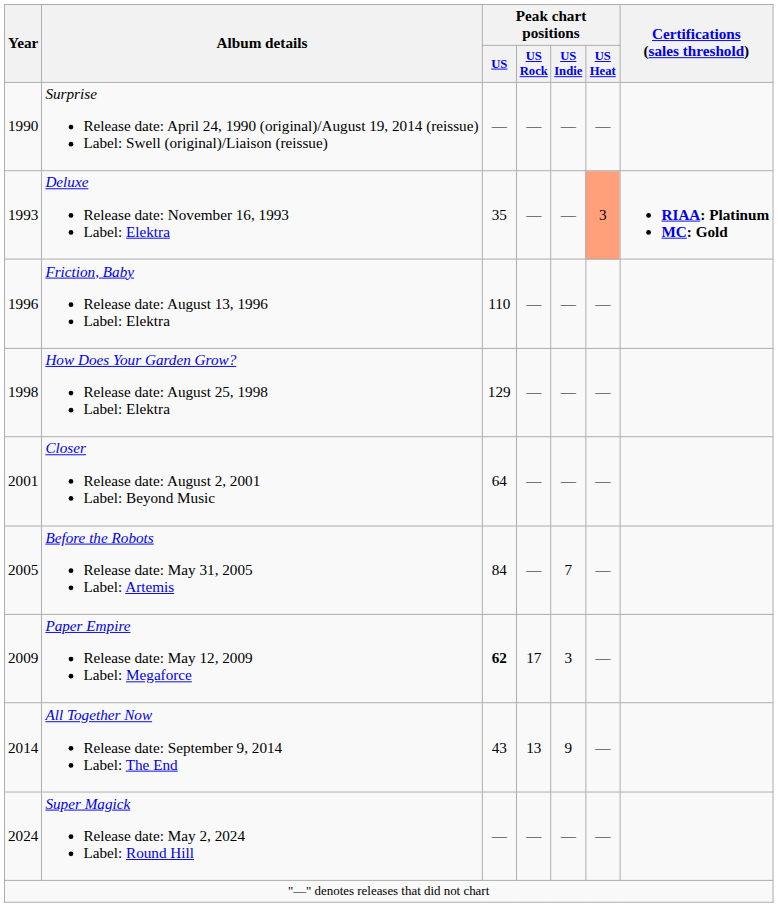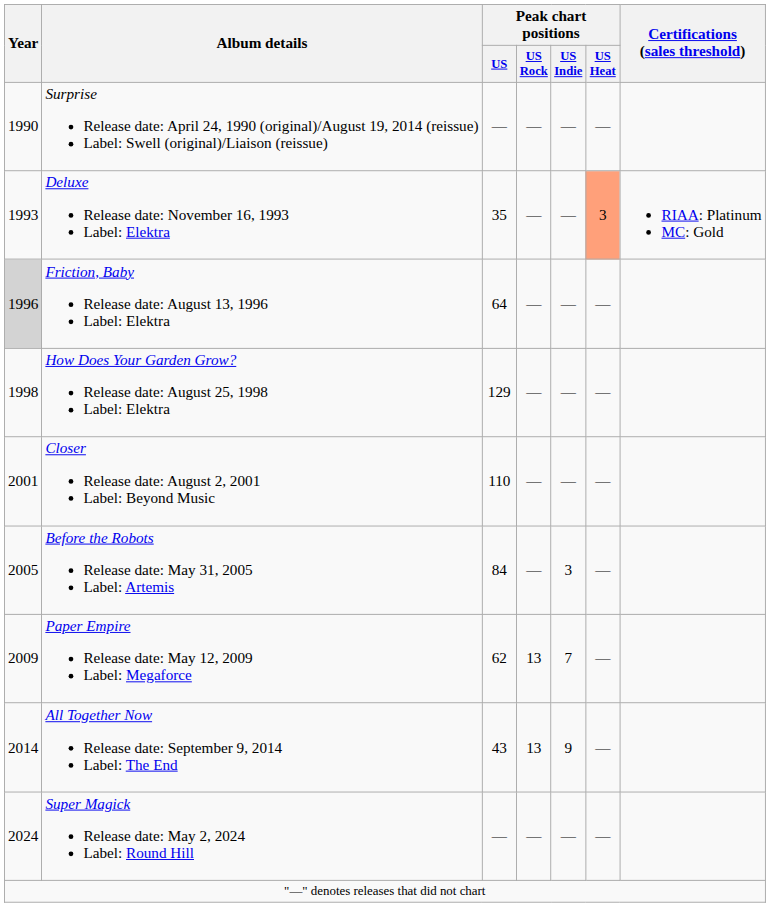Deluxe Release date: November 16, 1993 Label: Elektra | Certifications (sales threshold): bold -> normal
Friction, Baby Release date: August 13, 1996 Label: Elektra | Year: no background -> lightgrey background
Friction, Baby Release date: August 13, 1996 Label: Elektra | Peak chart positions / US: 110 -> 64
Closer Release date: August 2, 2001 Label: Beyond Music | Peak chart positions / US: 64 -> 110
Before the Robots Release date: May 31, 2005 Label: Artemis | Peak chart positions / US Indie: 7 -> 3
Paper Empire Release date: May 12, 2009 Label: Megaforce | Peak chart positions / US: bold -> normal
Paper Empire Release date: May 12, 2009 Label: Megaforce | Peak chart positions / US Rock: 17 -> 13
Paper Empire Release date: May 12, 2009 Label: Megaforce | Peak chart positions / US Indie: 3 -> 7
